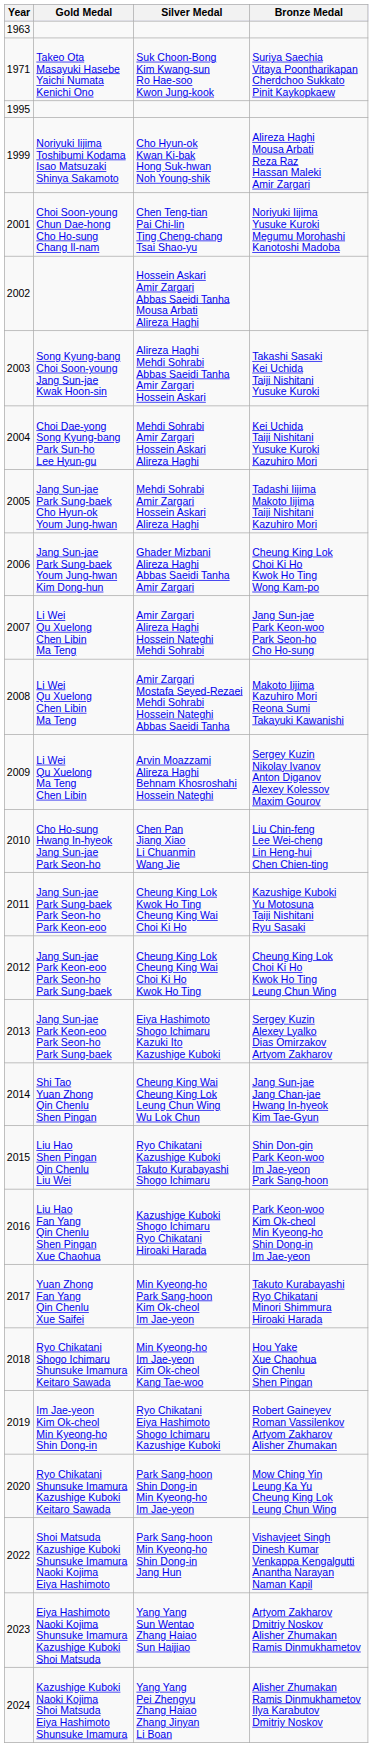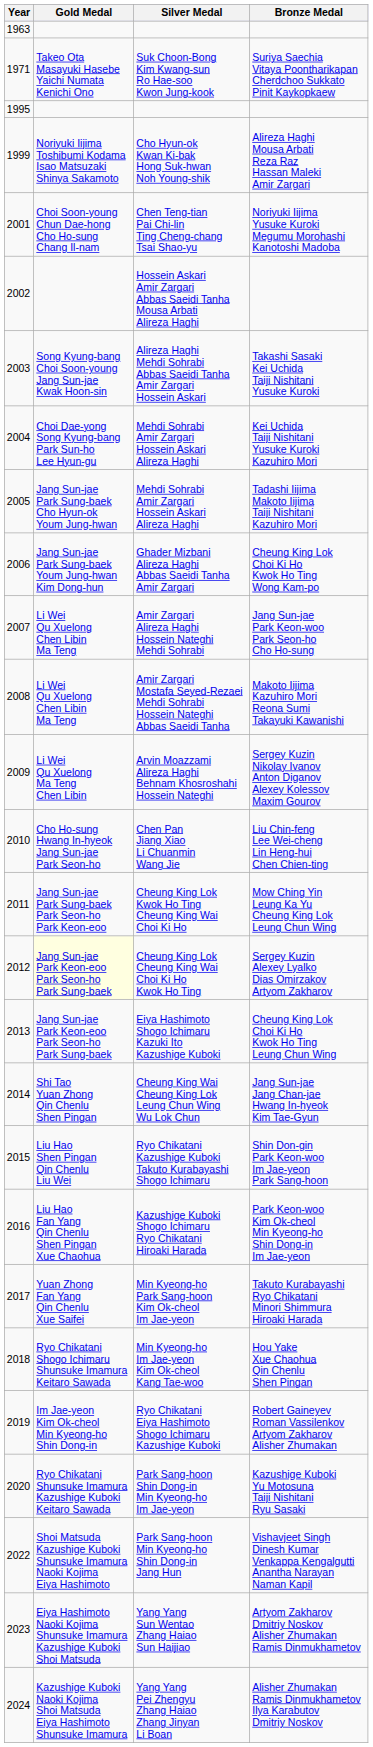Cheung King Lok Kwok Ho Ting Cheung King Wai Choi Ki Ho | Bronze Medal: Kazushige Kuboki Yu Motosuna Taiji Nishitani Ryu Sasaki -> Mow Ching Yin Leung Ka Yu Cheung King Lok Leung Chun Wing
Cheung King Lok Cheung King Wai Choi Ki Ho Kwok Ho Ting | Gold Medal: no background -> lightyellow background
Cheung King Lok Cheung King Wai Choi Ki Ho Kwok Ho Ting | Bronze Medal: Cheung King Lok Choi Ki Ho Kwok Ho Ting Leung Chun Wing -> Sergey Kuzin Alexey Lyalko Dias Omirzakov Artyom Zakharov
Eiya Hashimoto Shogo Ichimaru Kazuki Ito Kazushige Kuboki | Bronze Medal: Sergey Kuzin Alexey Lyalko Dias Omirzakov Artyom Zakharov -> Cheung King Lok Choi Ki Ho Kwok Ho Ting Leung Chun Wing
Park Sang-hoon Shin Dong-in Min Kyeong-ho Im Jae-yeon | Bronze Medal: Mow Ching Yin Leung Ka Yu Cheung King Lok Leung Chun Wing -> Kazushige Kuboki Yu Motosuna Taiji Nishitani Ryu Sasaki
